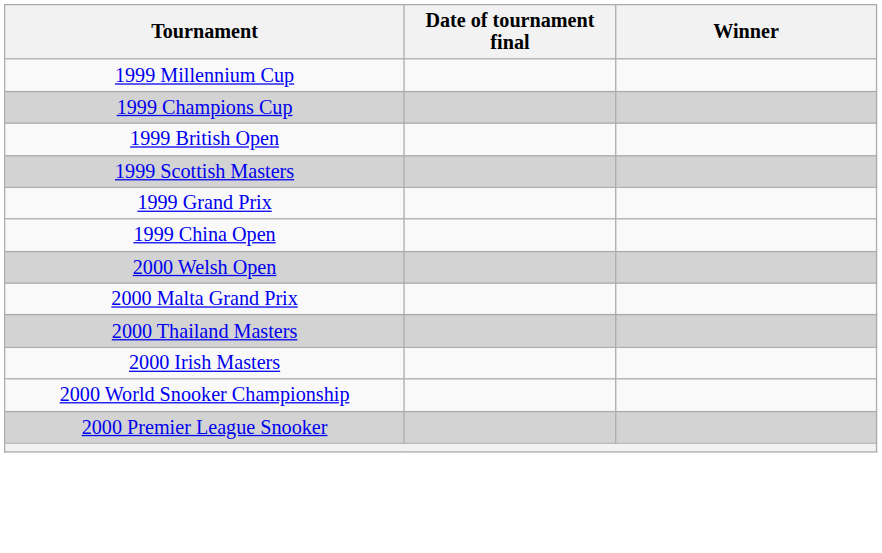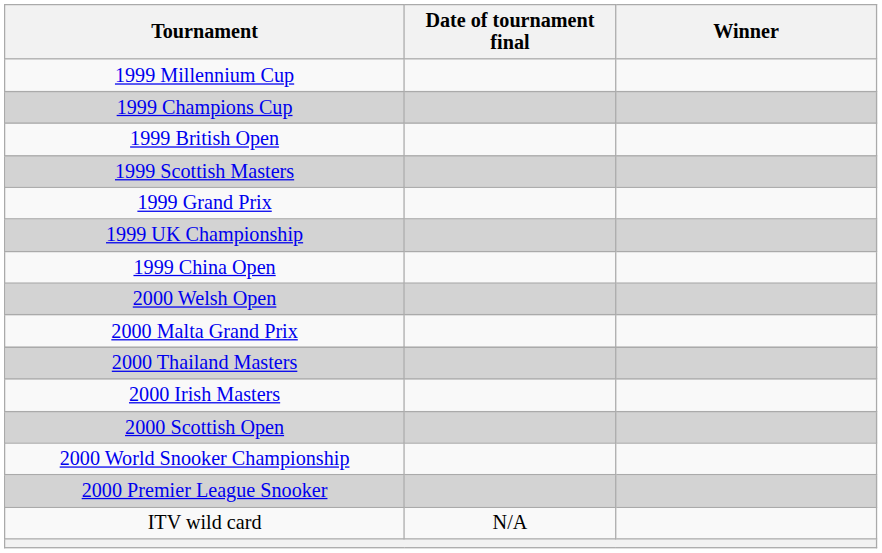+ row: 1999 UK Championship
+ row: 2000 Scottish Open
+ row: ITV wild card | N/A
